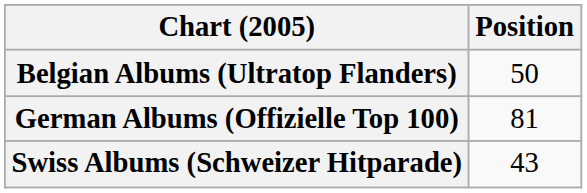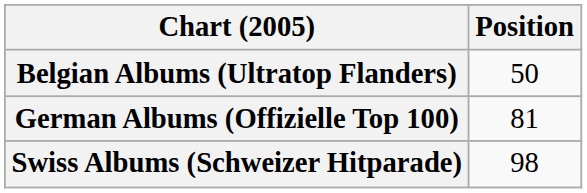Swiss Albums (Schweizer Hitparade) | Position: 43 -> 98
